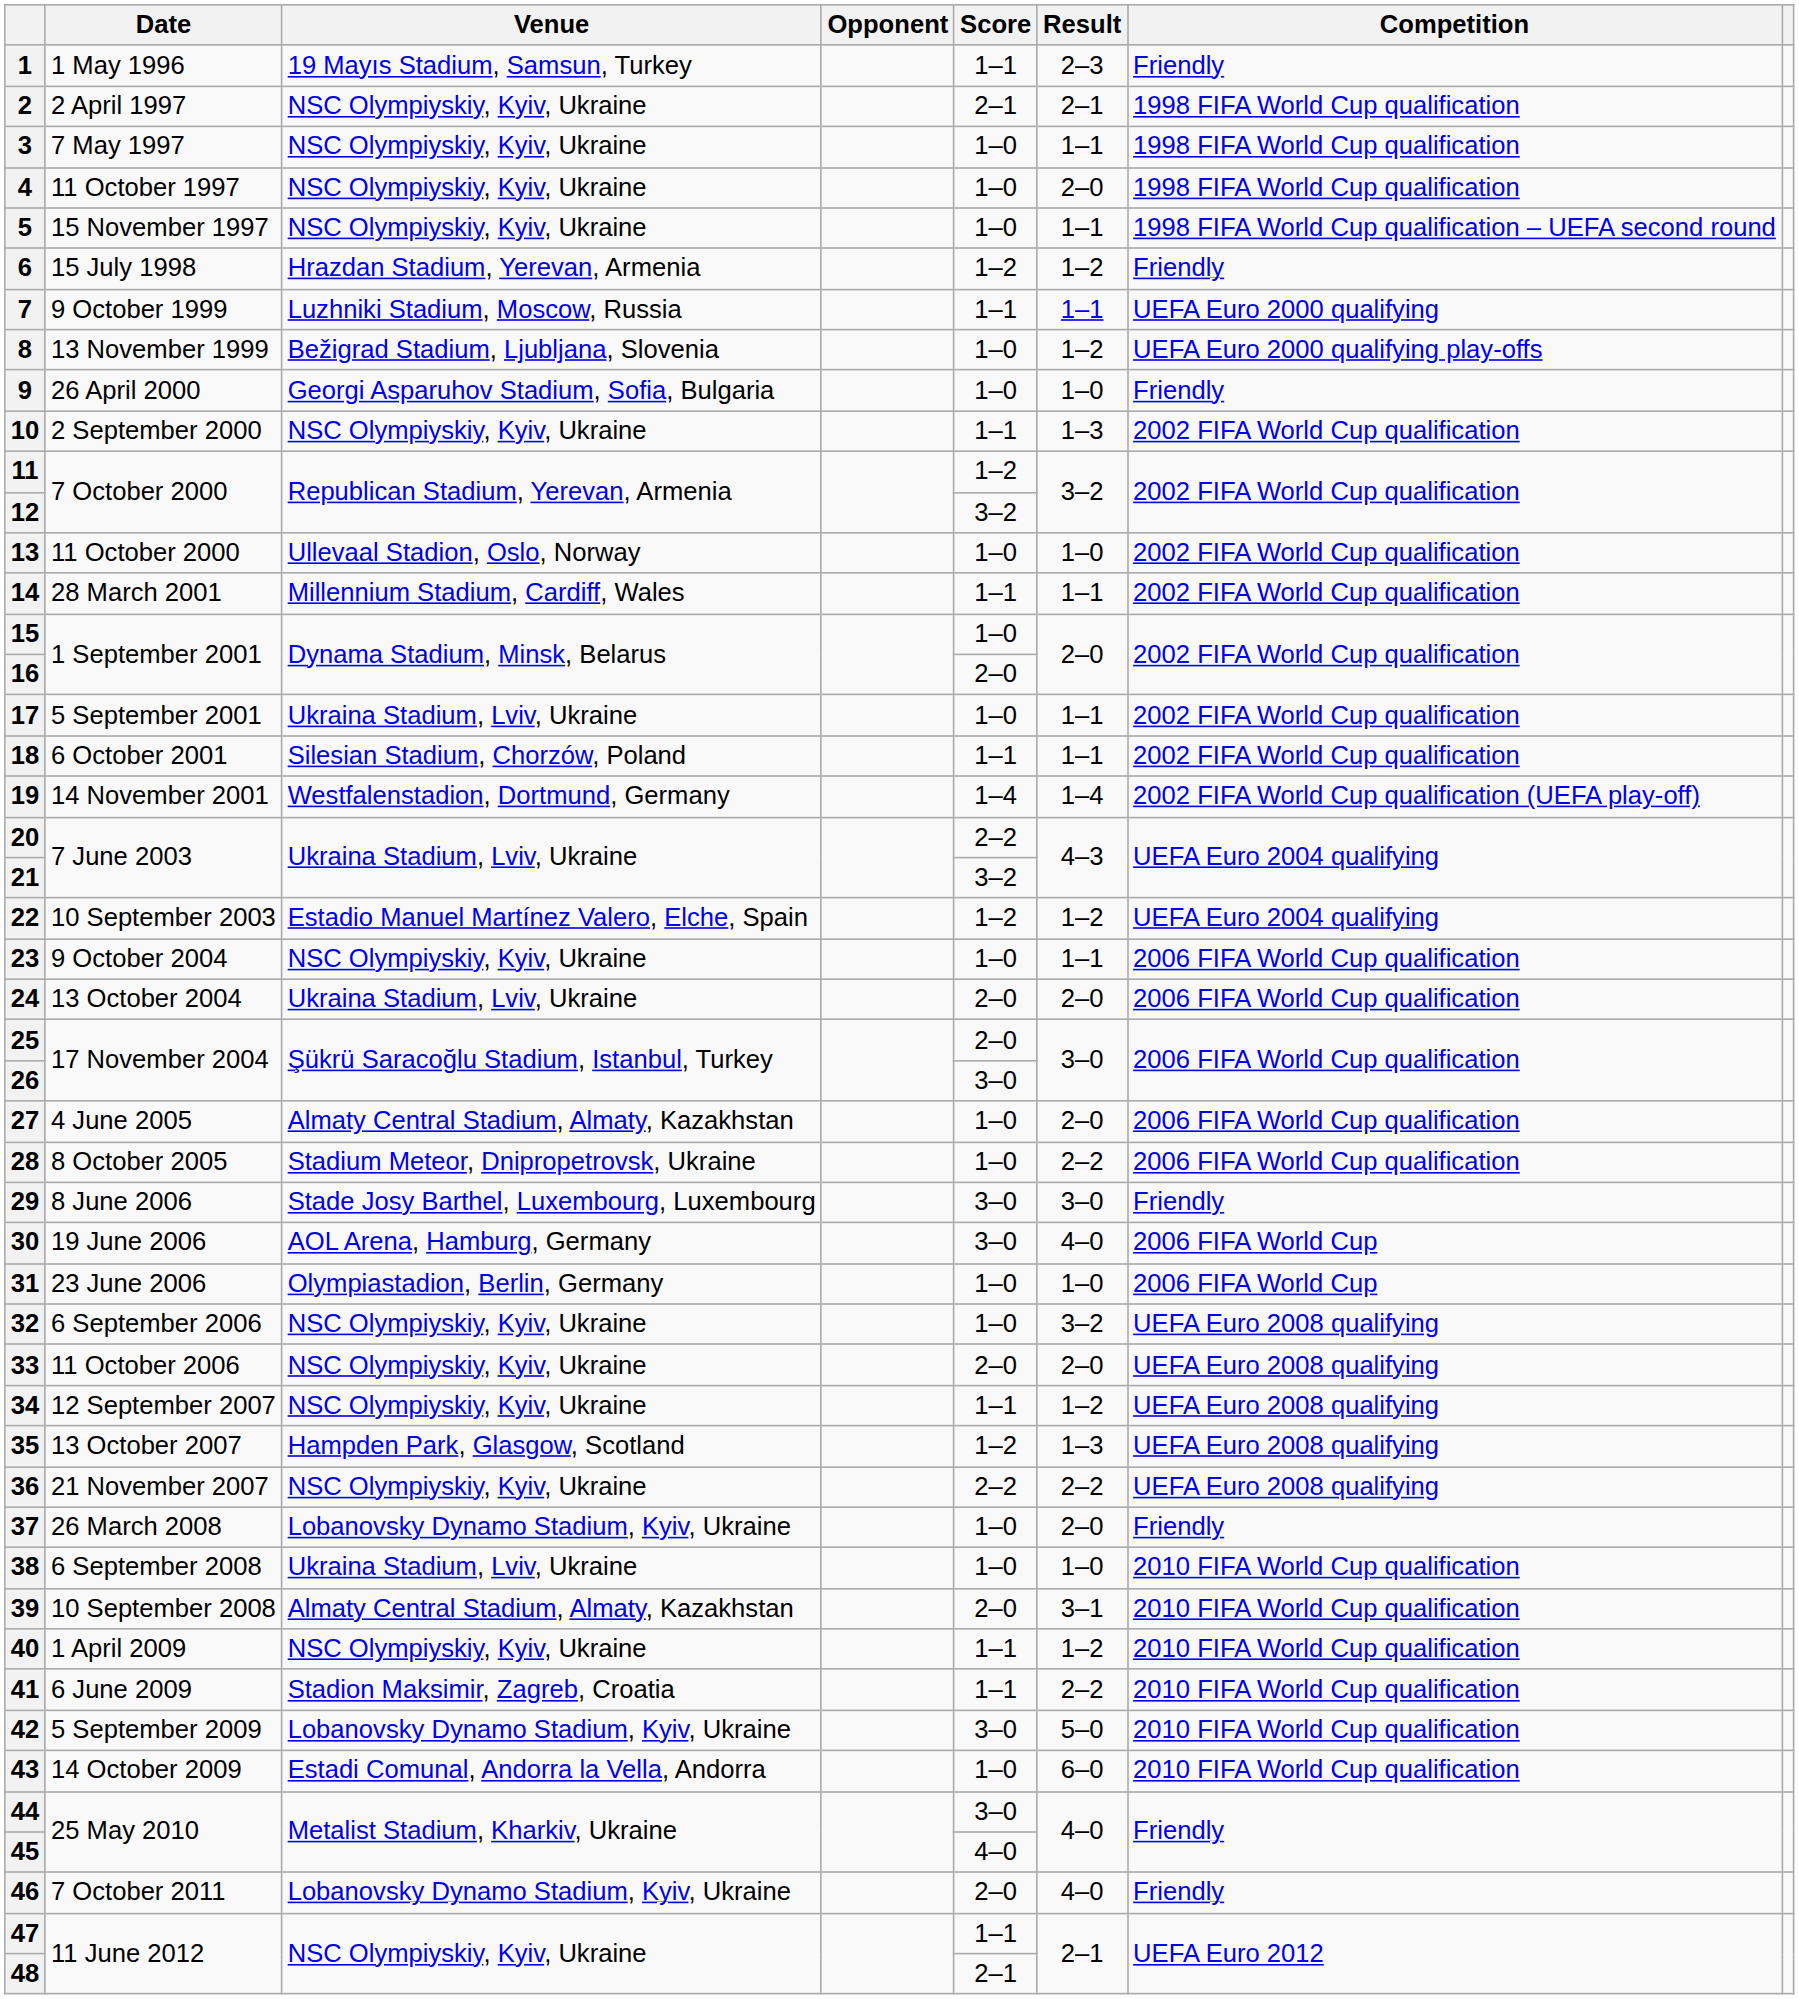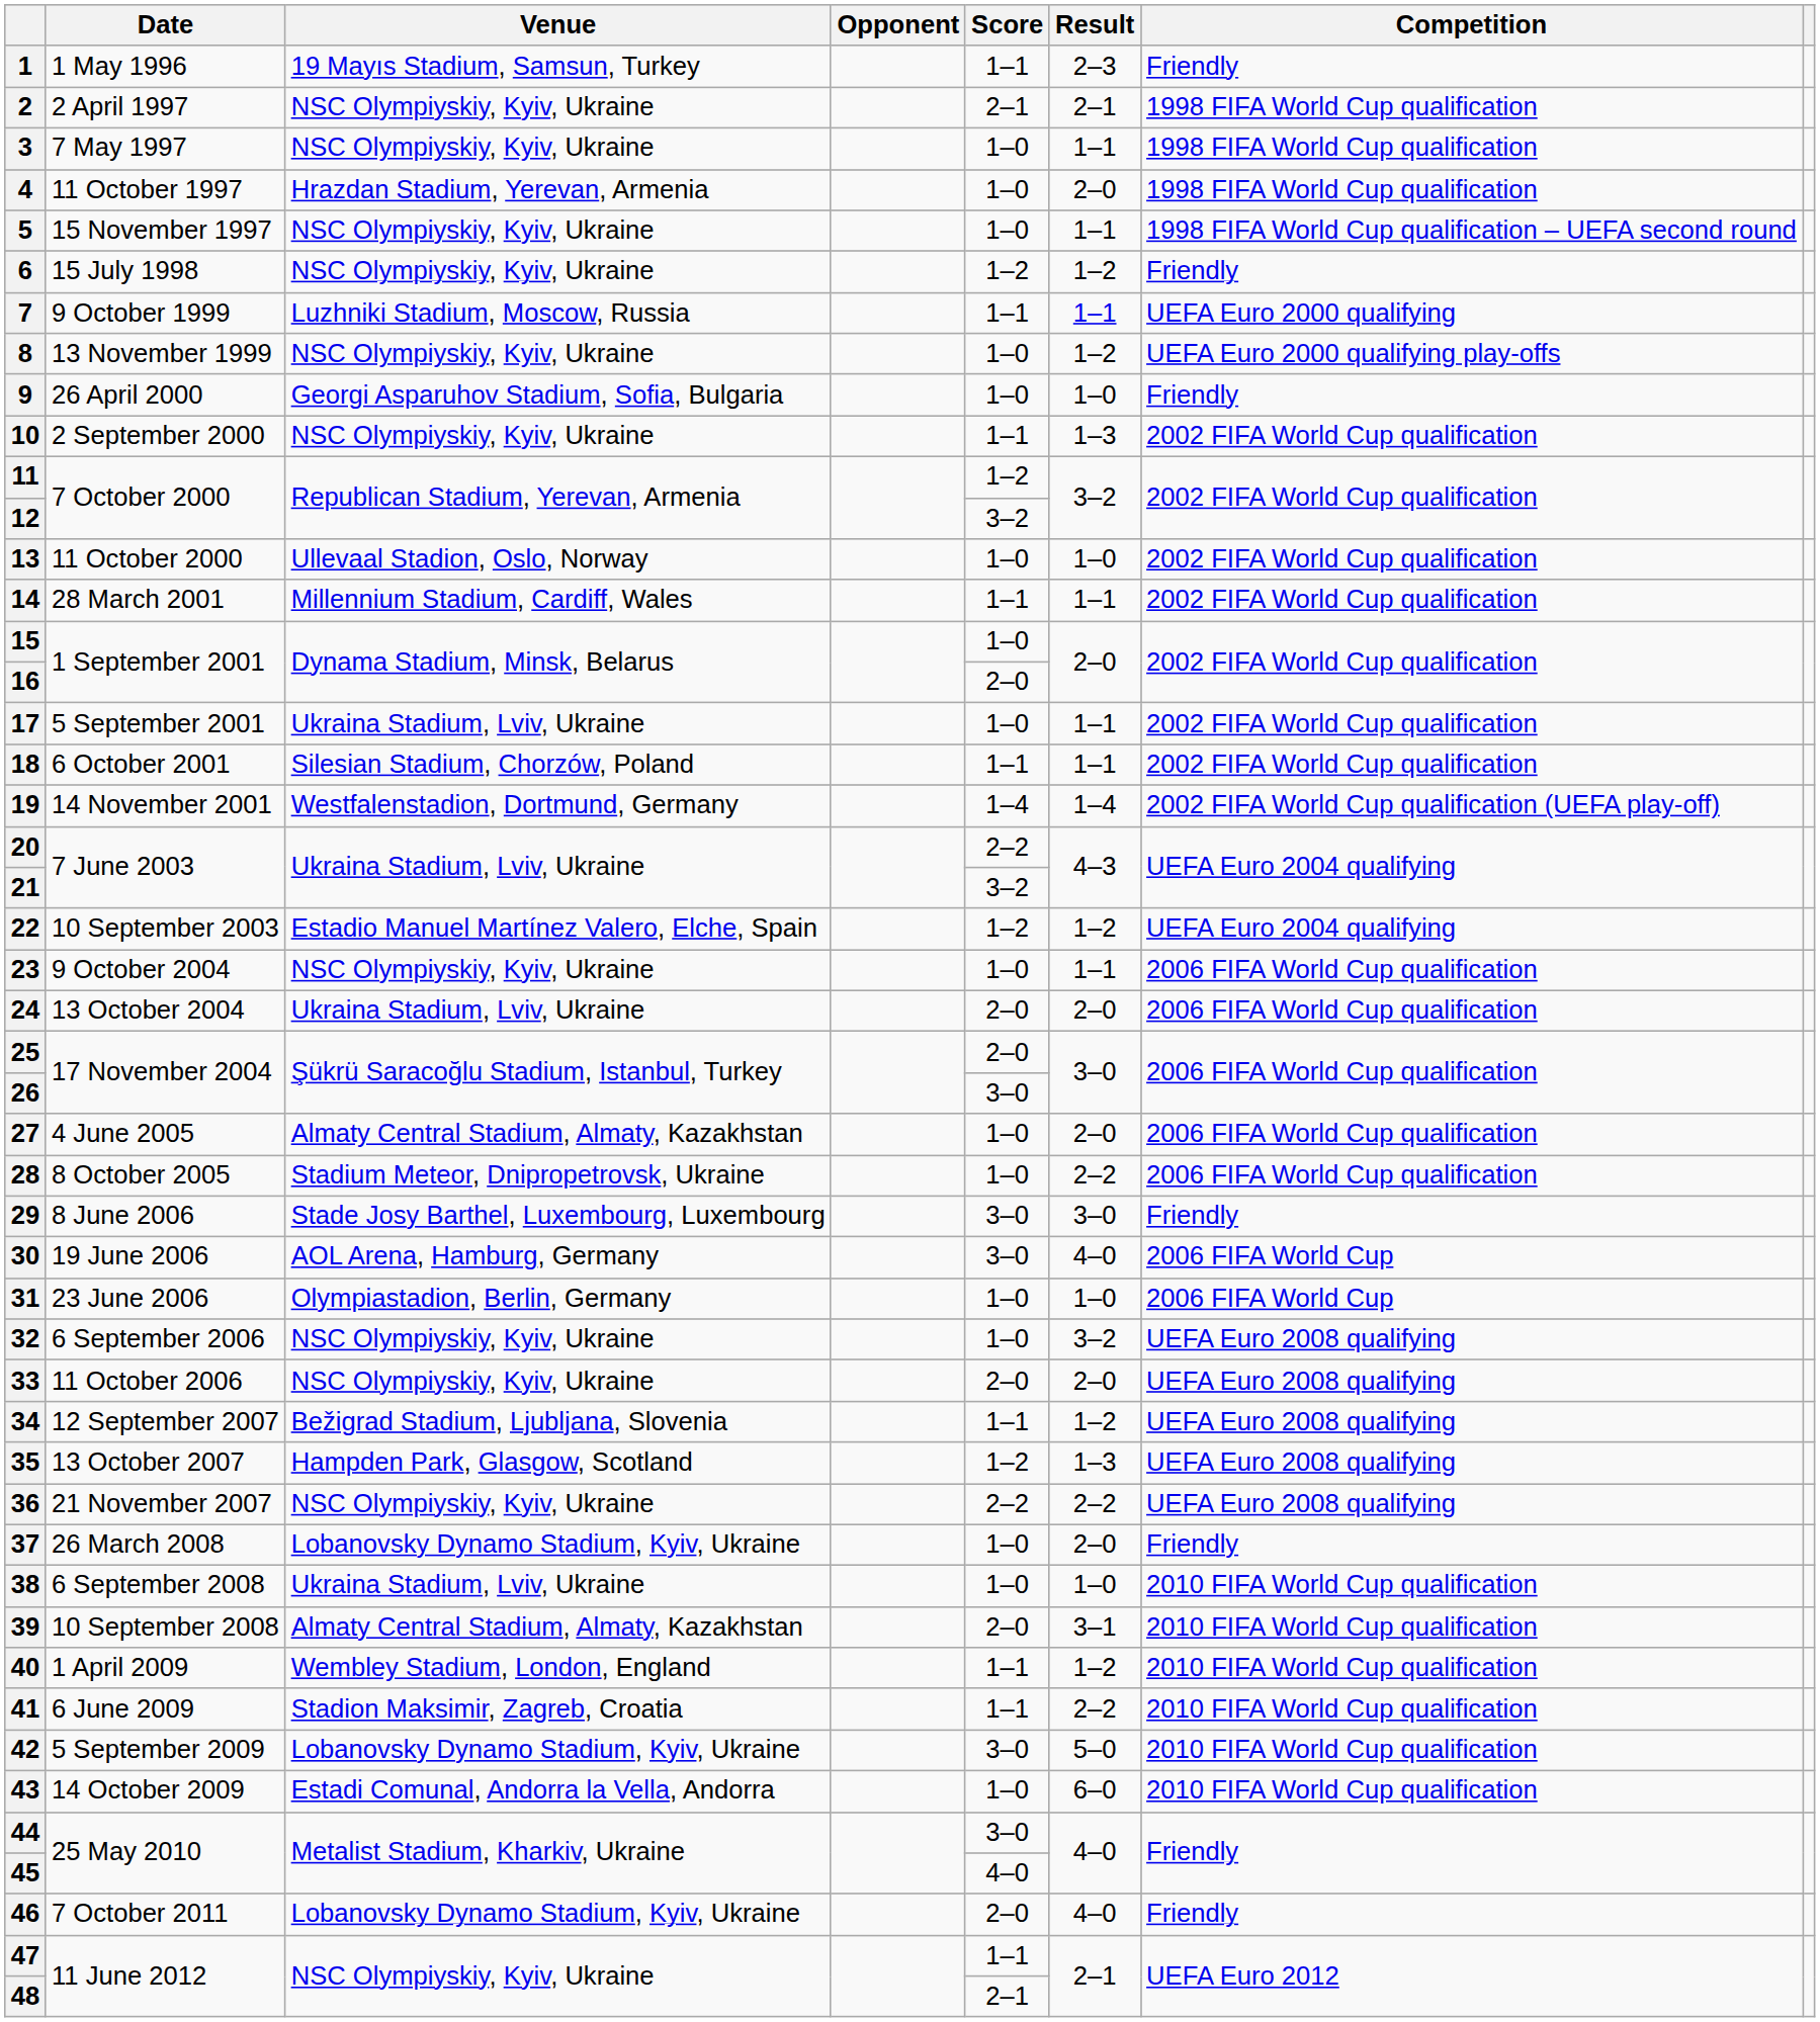4 | Venue: NSC Olympiyskiy, Kyiv, Ukraine -> Hrazdan Stadium, Yerevan, Armenia
6 | Venue: Hrazdan Stadium, Yerevan, Armenia -> NSC Olympiyskiy, Kyiv, Ukraine
8 | Venue: Bežigrad Stadium, Ljubljana, Slovenia -> NSC Olympiyskiy, Kyiv, Ukraine
34 | Venue: NSC Olympiyskiy, Kyiv, Ukraine -> Bežigrad Stadium, Ljubljana, Slovenia
40 | Venue: NSC Olympiyskiy, Kyiv, Ukraine -> Wembley Stadium, London, England
